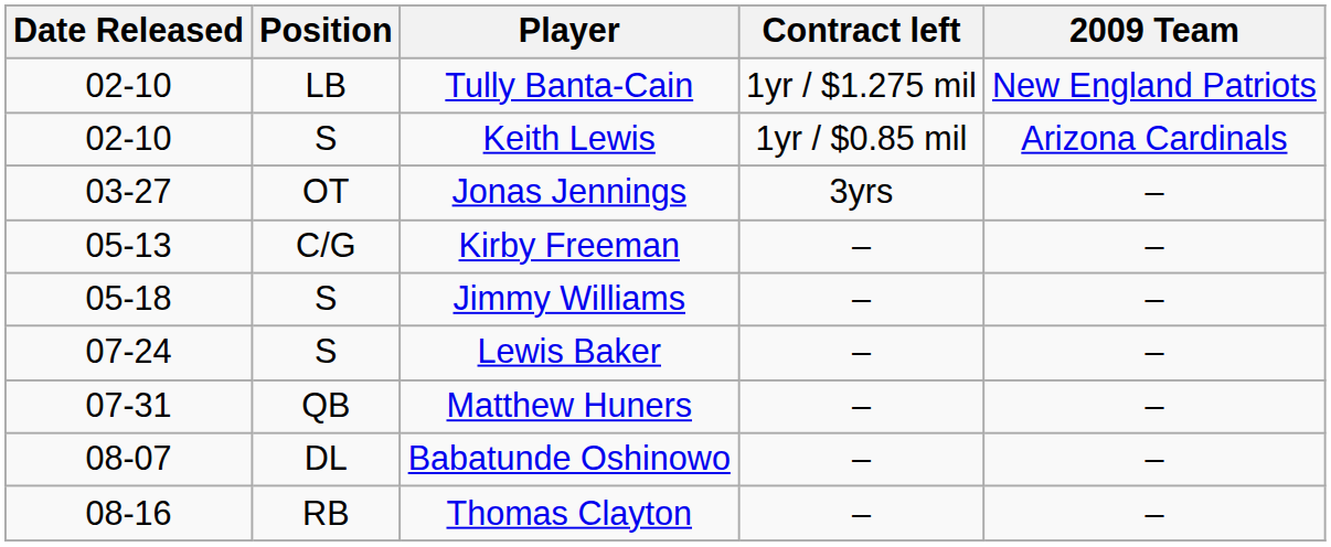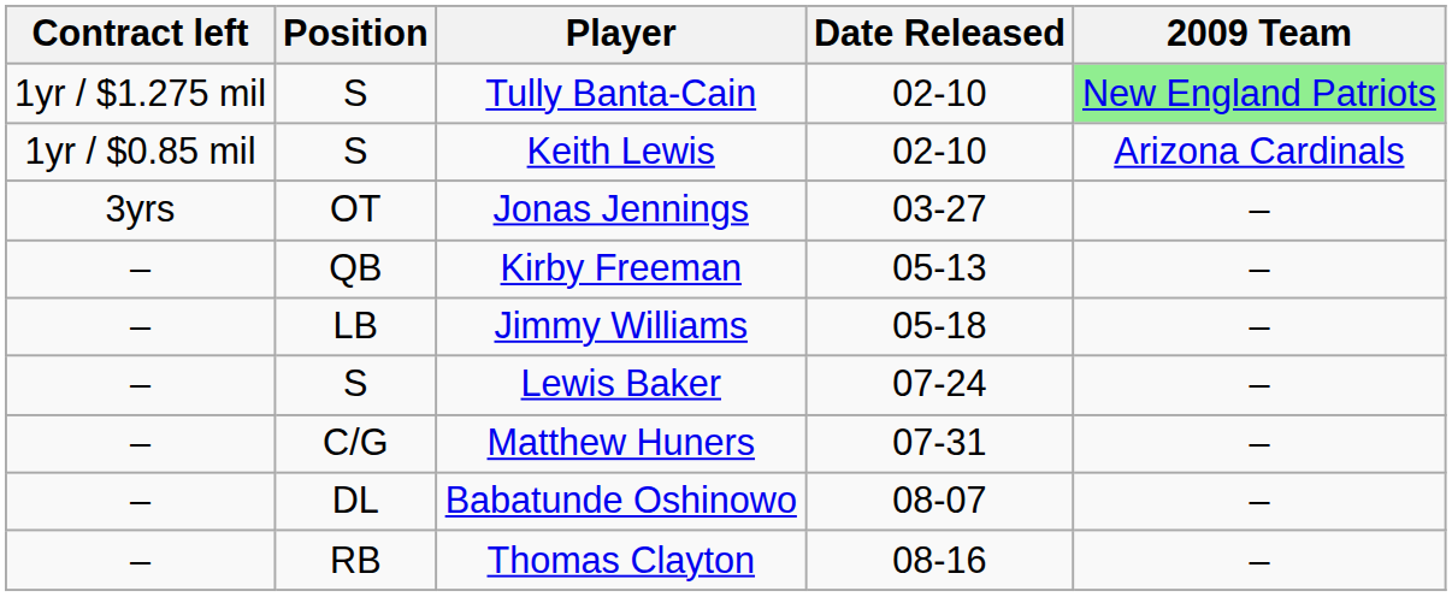columns swapped: Date Released <-> Contract left
Tully Banta-Cain | Position: LB -> S
Tully Banta-Cain | 2009 Team: no background -> lightgreen background
Kirby Freeman | Position: C/G -> QB
Jimmy Williams | Position: S -> LB
Matthew Huners | Position: QB -> C/G
